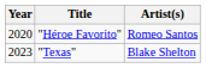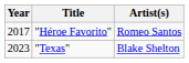"Héroe Favorito" | Year: 2020 -> 2017
